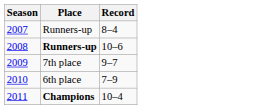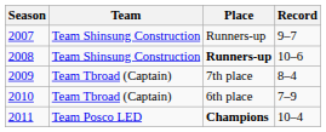+ column: Team | Team Shinsung Construction | Team Shinsung Construction | Team Tbroad (Captain) | Team Tbroad (Captain) | Team Posco LED
2007 | Record: 8–4 -> 9–7
2009 | Record: 9–7 -> 8–4
